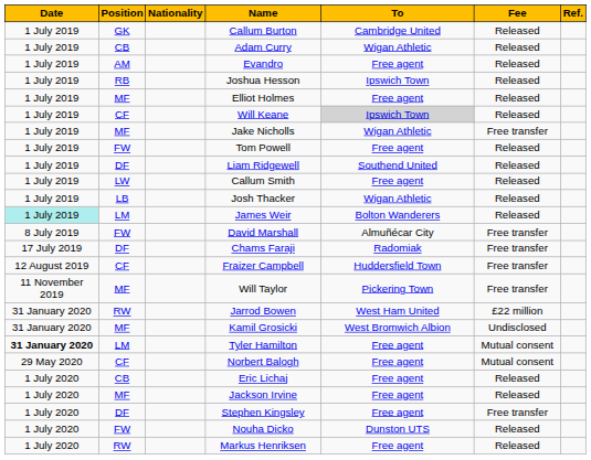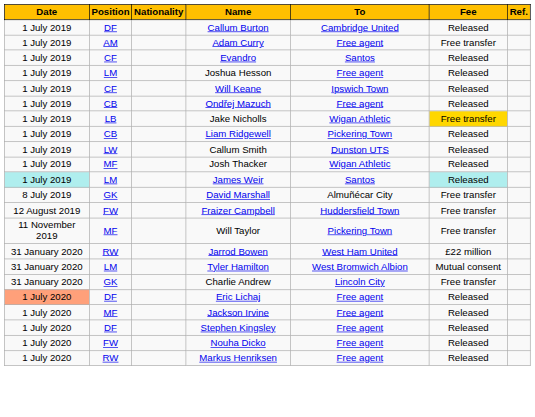Callum Burton | Position: GK -> DF
Adam Curry | Position: CB -> AM
Adam Curry | To: Wigan Athletic -> Free agent
Adam Curry | Fee: Released -> Free transfer
Evandro | Position: AM -> CF
Evandro | To: Free agent -> Santos
Joshua Hesson | Position: RB -> LM
Joshua Hesson | To: Ipswich Town -> Free agent
- row: 1 July 2019 | MF | Elliot Holmes | Free agent | Released
Will Keane | To: lightgrey background -> no background
+ row: 1 July 2019 | CB | Ondřej Mazuch | Free agent | Released
Jake Nicholls | Position: MF -> LB
Jake Nicholls | Fee: no background -> gold background
- row: 1 July 2019 | FW | Tom Powell | Free agent | Released
Liam Ridgewell | Position: DF -> CB
Liam Ridgewell | To: Southend United -> Pickering Town
Callum Smith | To: Free agent -> Dunston UTS
Josh Thacker | Position: LB -> MF
James Weir | To: Bolton Wanderers -> Santos
James Weir | Fee: no background -> paleturquoise background
David Marshall | Position: FW -> GK
- row: 17 July 2019 | DF | Chams Faraji | Radomiak | Free transfer
Fraizer Campbell | Position: CF -> FW
- row: 31 January 2020 | MF | Kamil Grosicki | West Bromwich Albion | Undisclosed
Tyler Hamilton | Date: bold -> normal
Tyler Hamilton | To: Free agent -> West Bromwich Albion
+ row: 31 January 2020 | GK | Charlie Andrew | Lincoln City | Free transfer
- row: 29 May 2020 | CF | Norbert Balogh | Free agent | Mutual consent
Eric Lichaj | Date: no background -> lightsalmon background
Eric Lichaj | Position: CB -> DF
Stephen Kingsley | Fee: Free transfer -> Released
Nouha Dicko | To: Dunston UTS -> Free agent
